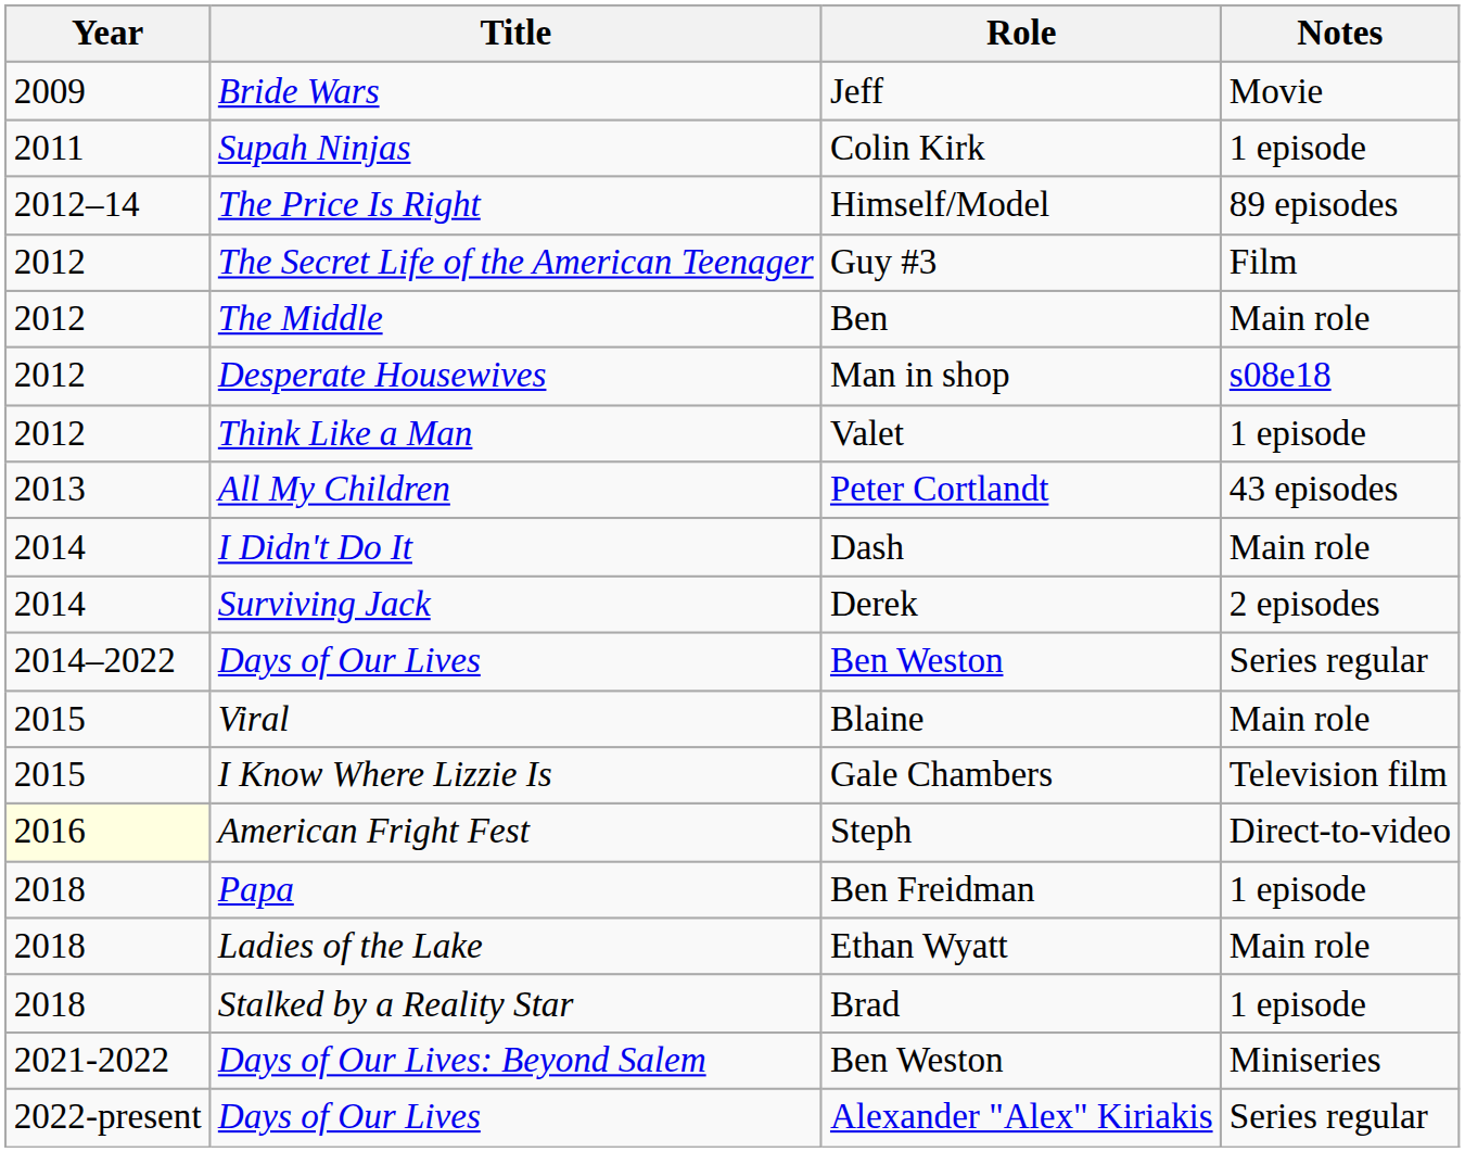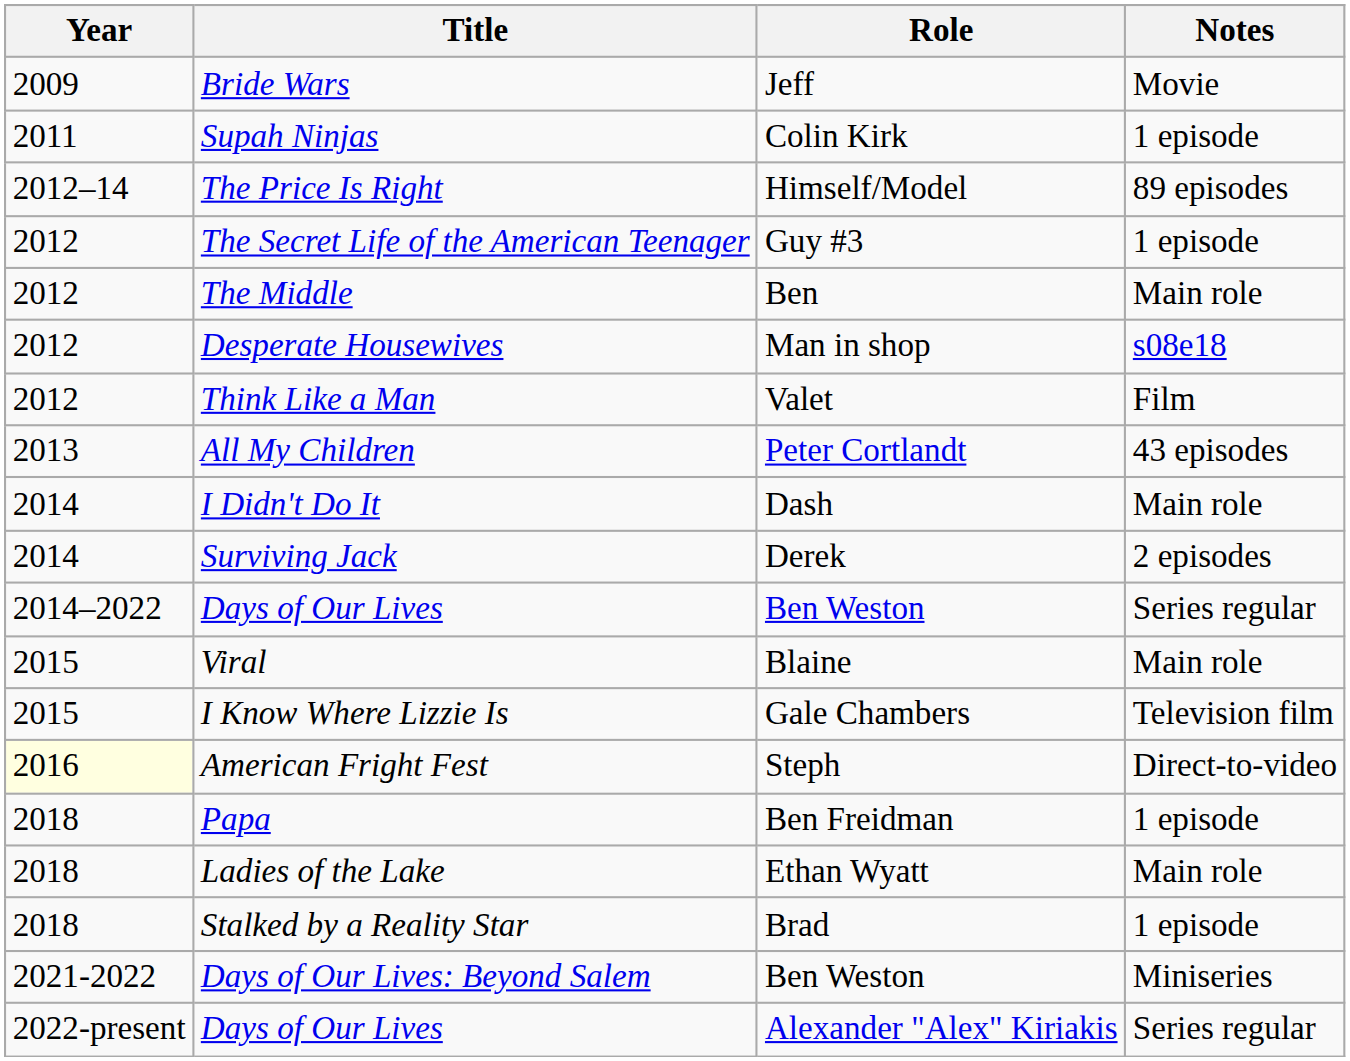The Secret Life of the American Teenager | Notes: Film -> 1 episode
Think Like a Man | Notes: 1 episode -> Film
